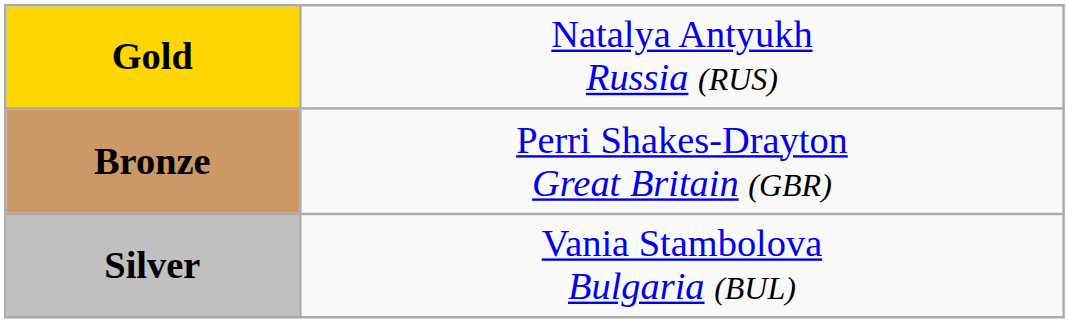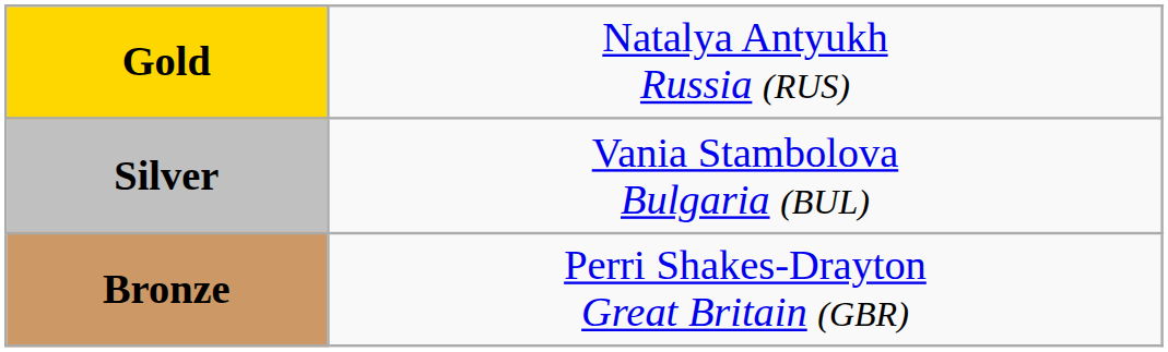rows swapped: Silver <-> Bronze
